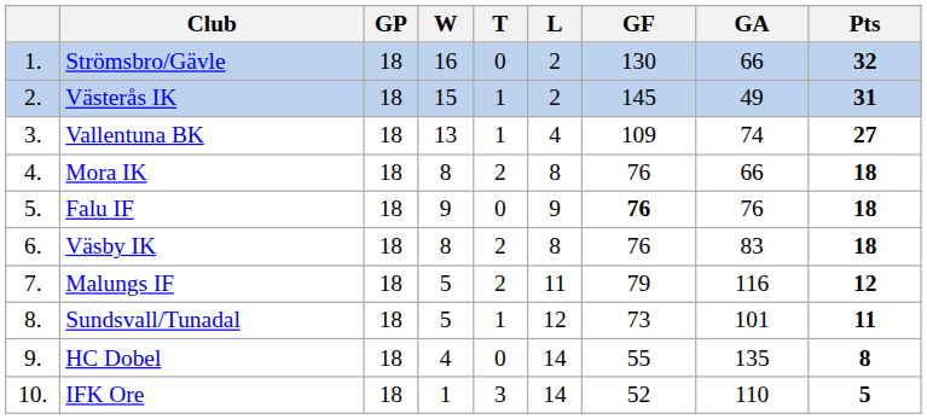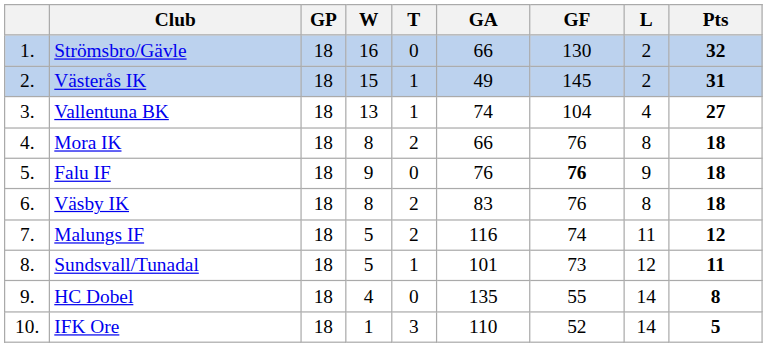columns swapped: L <-> GA
Vallentuna BK | GF: 109 -> 104
Malungs IF | GF: 79 -> 74
